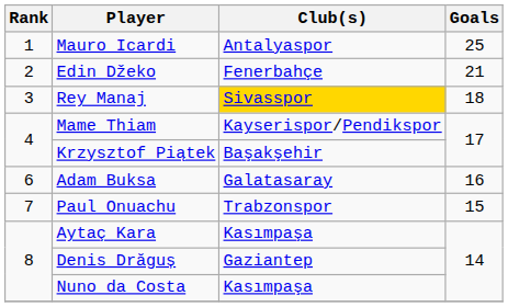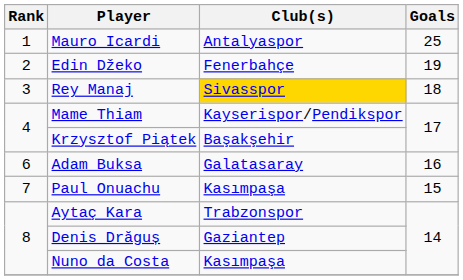Edin Džeko | Goals: 21 -> 19
Paul Onuachu | Club(s): Trabzonspor -> Kasımpaşa
Aytaç Kara | Club(s): Kasımpaşa -> Trabzonspor
